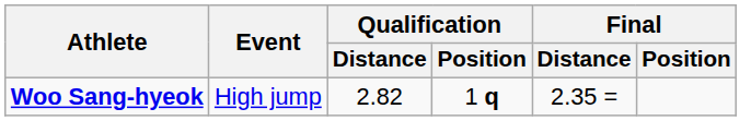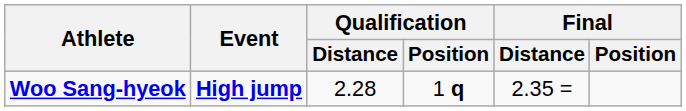Woo Sang-hyeok | Event: normal -> bold
Woo Sang-hyeok | Qualification / Distance: 2.82 -> 2.28
